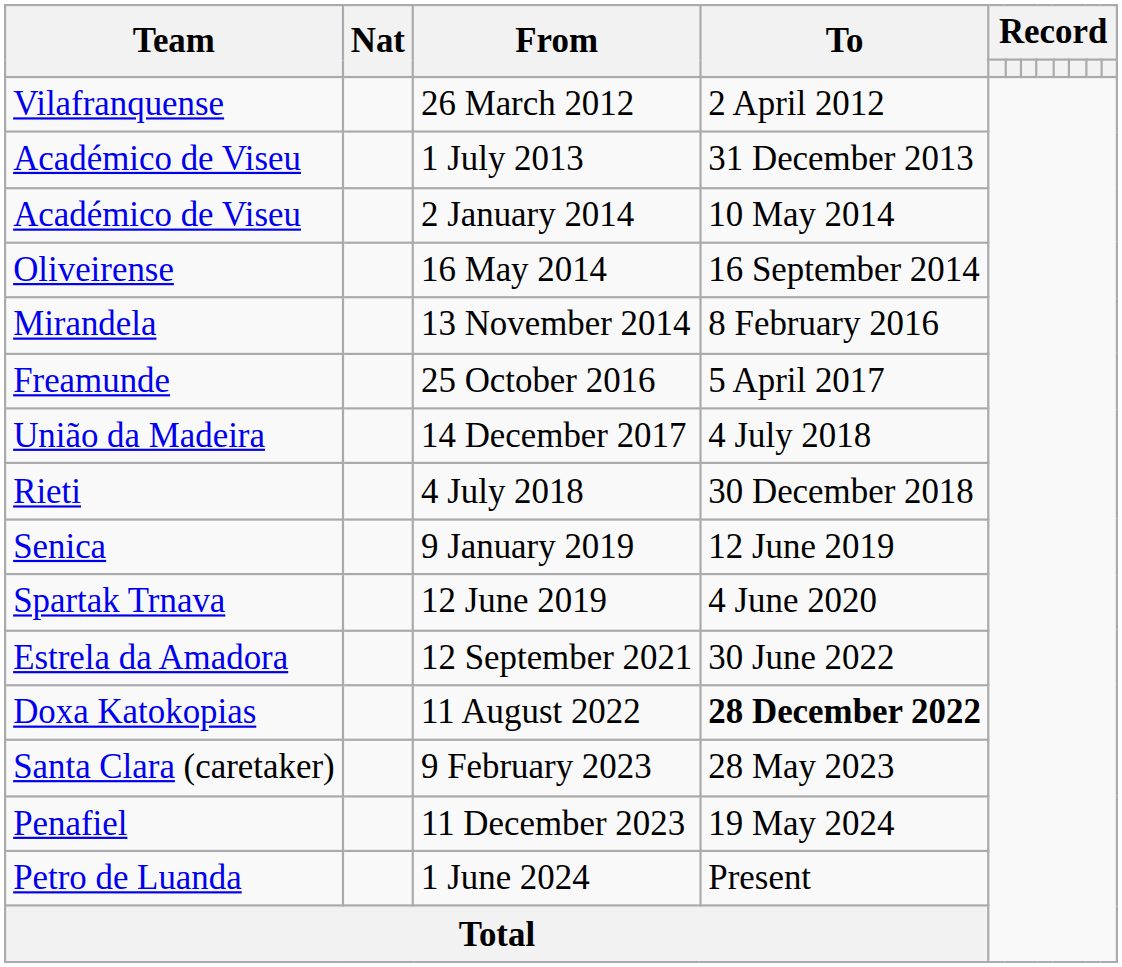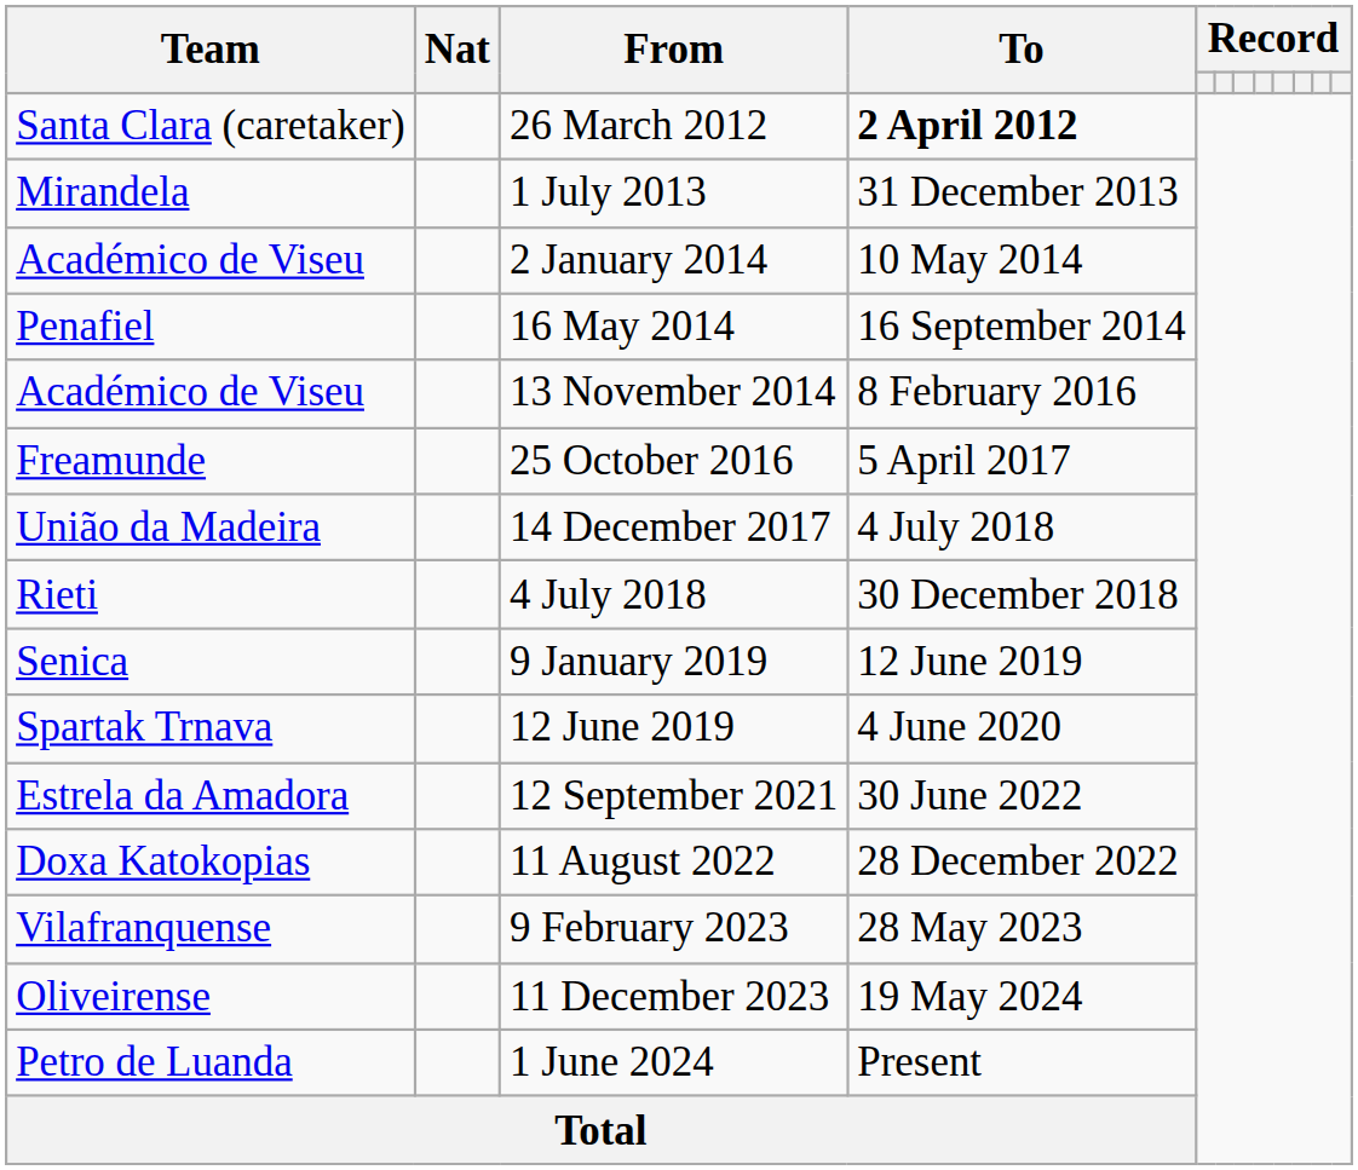26 March 2012 | Team: Vilafranquense -> Santa Clara (caretaker)
26 March 2012 | To: normal -> bold
1 July 2013 | Team: Académico de Viseu -> Mirandela
16 May 2014 | Team: Oliveirense -> Penafiel
13 November 2014 | Team: Mirandela -> Académico de Viseu
11 August 2022 | To: bold -> normal
9 February 2023 | Team: Santa Clara (caretaker) -> Vilafranquense
11 December 2023 | Team: Penafiel -> Oliveirense
